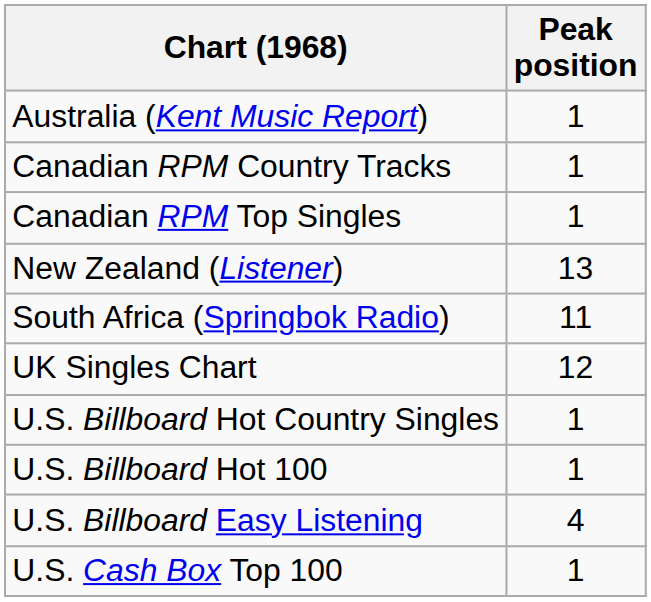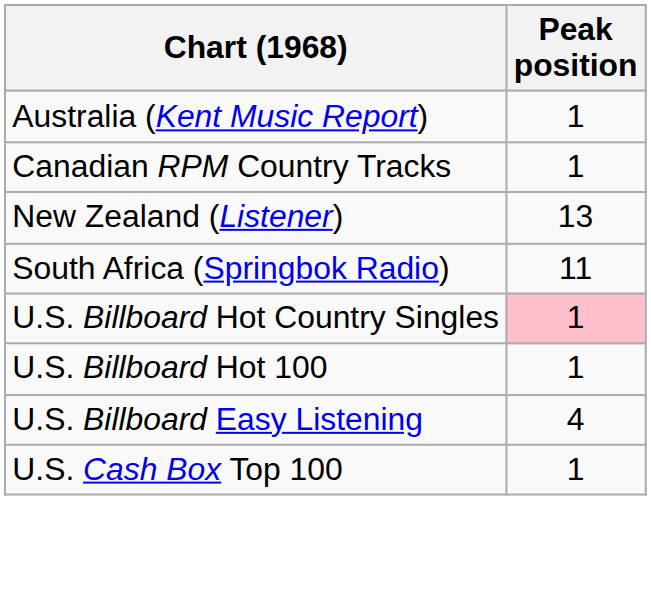- row: Canadian RPM Top Singles | 1
- row: UK Singles Chart | 12
U.S. Billboard Hot Country Singles | Peak position: no background -> pink background
